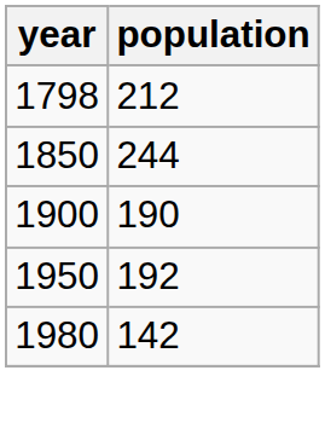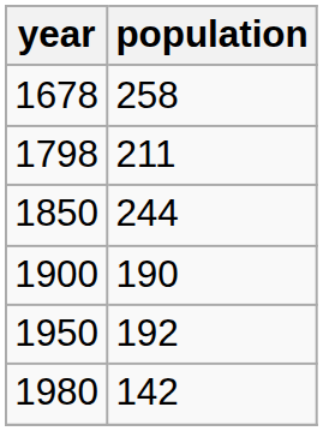+ row: 1678 | 258
1798 | population: 212 -> 211
